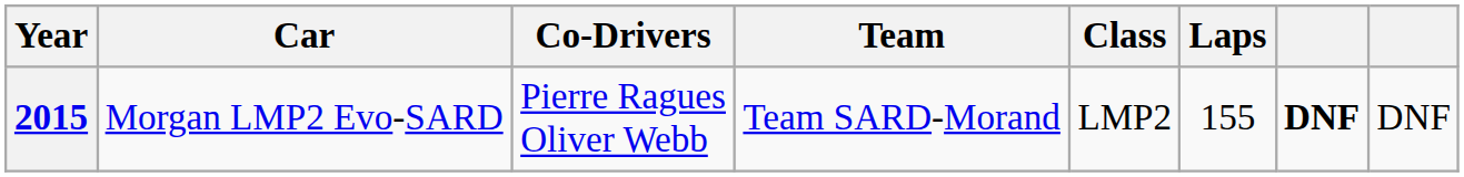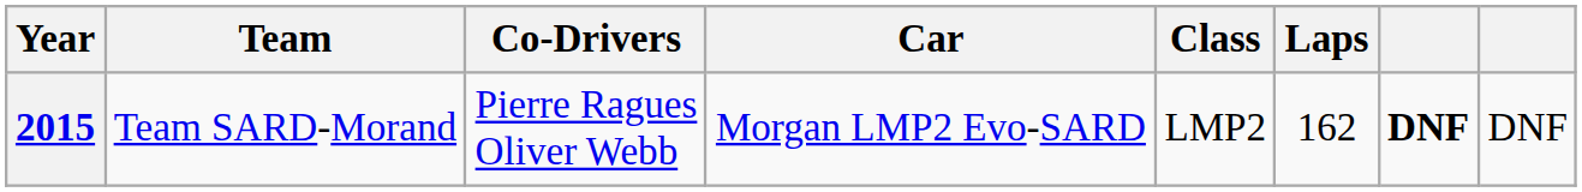columns swapped: Team <-> Car
2015 | Laps: 155 -> 162
